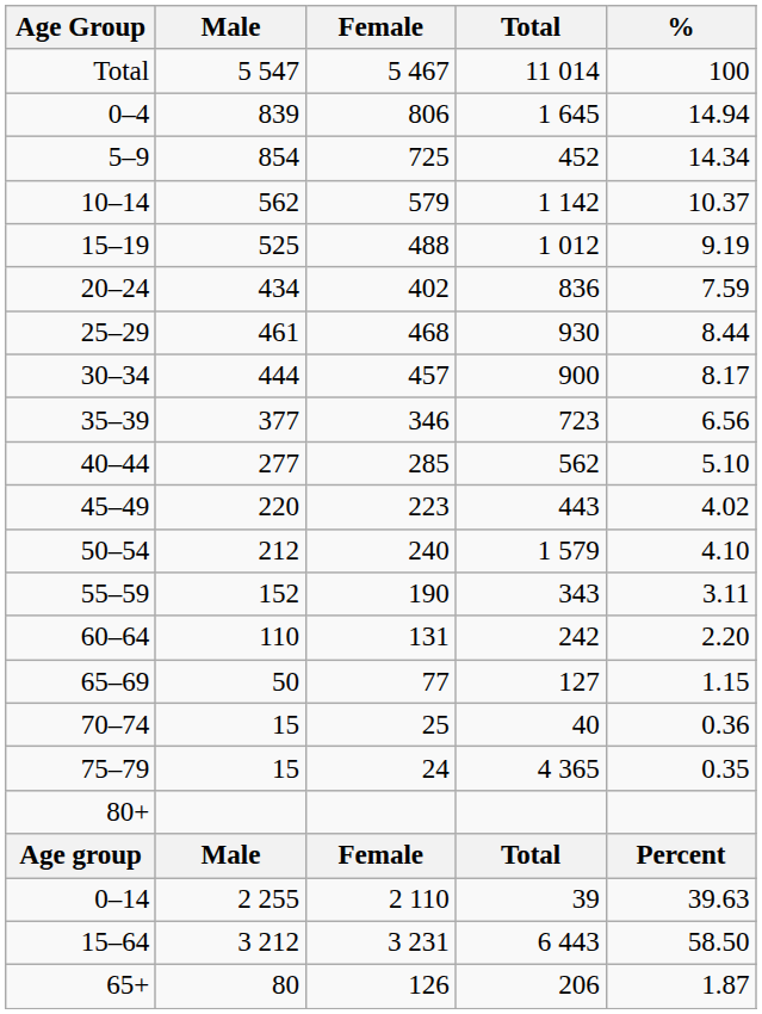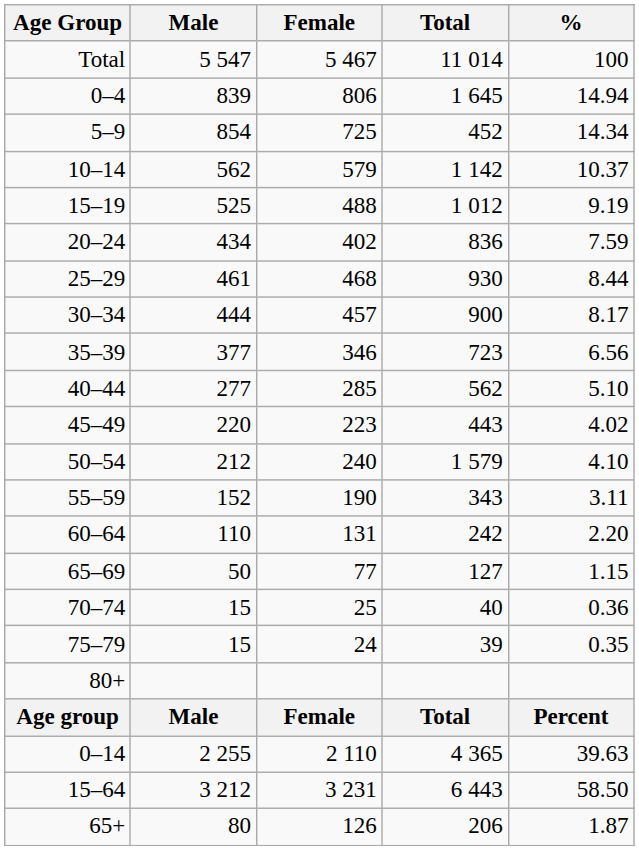75–79 | Total: 4 365 -> 39
0–14 | Total: 39 -> 4 365
